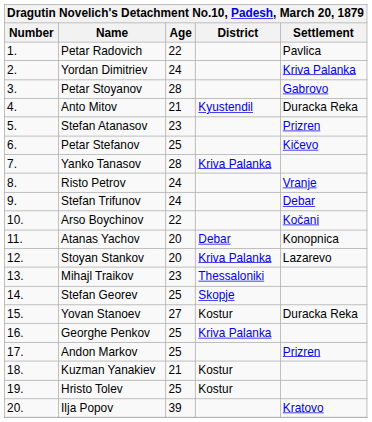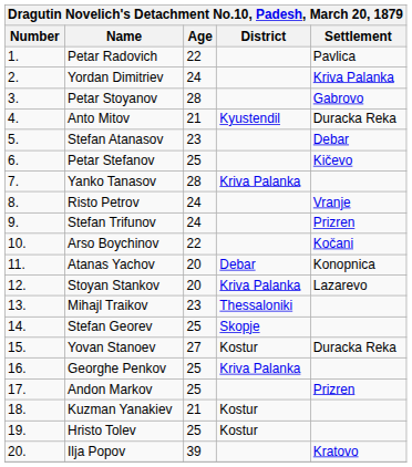Stefan Atanasov | Settlement: Prizren -> Debar
Stefan Trifunov | Settlement: Debar -> Prizren
